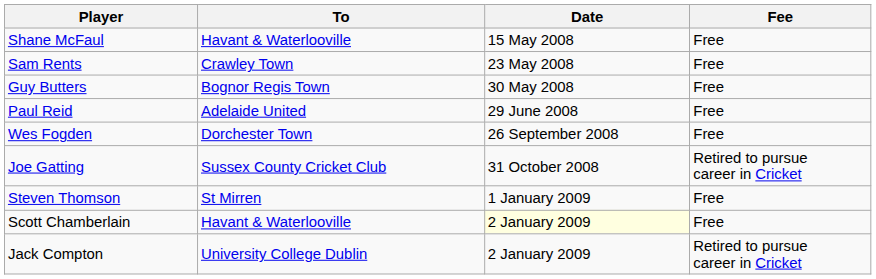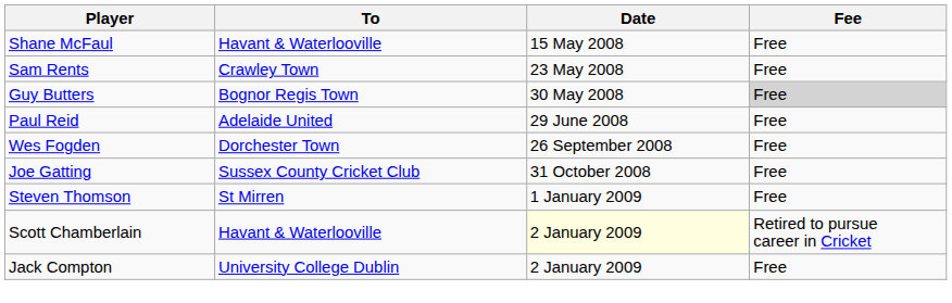Guy Butters | Fee: no background -> lightgrey background
Joe Gatting | Fee: Retired to pursue career in Cricket -> Free
Scott Chamberlain | Fee: Free -> Retired to pursue career in Cricket
Jack Compton | Fee: Retired to pursue career in Cricket -> Free
